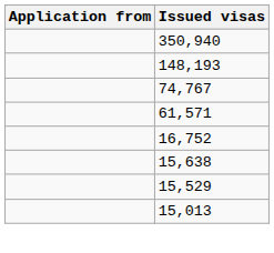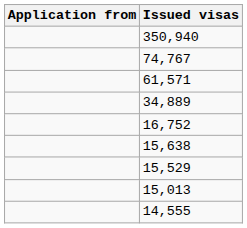- row: 148,193
+ row: 34,889
+ row: 14,555
